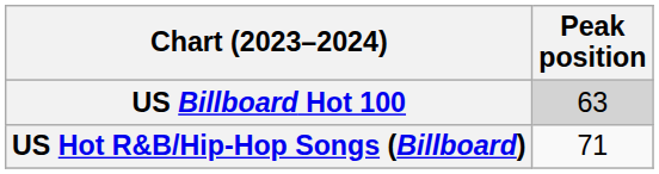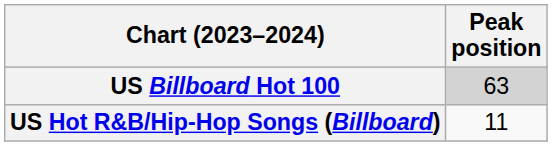US Hot R&B/Hip-Hop Songs (Billboard) | Peak position: 71 -> 11
